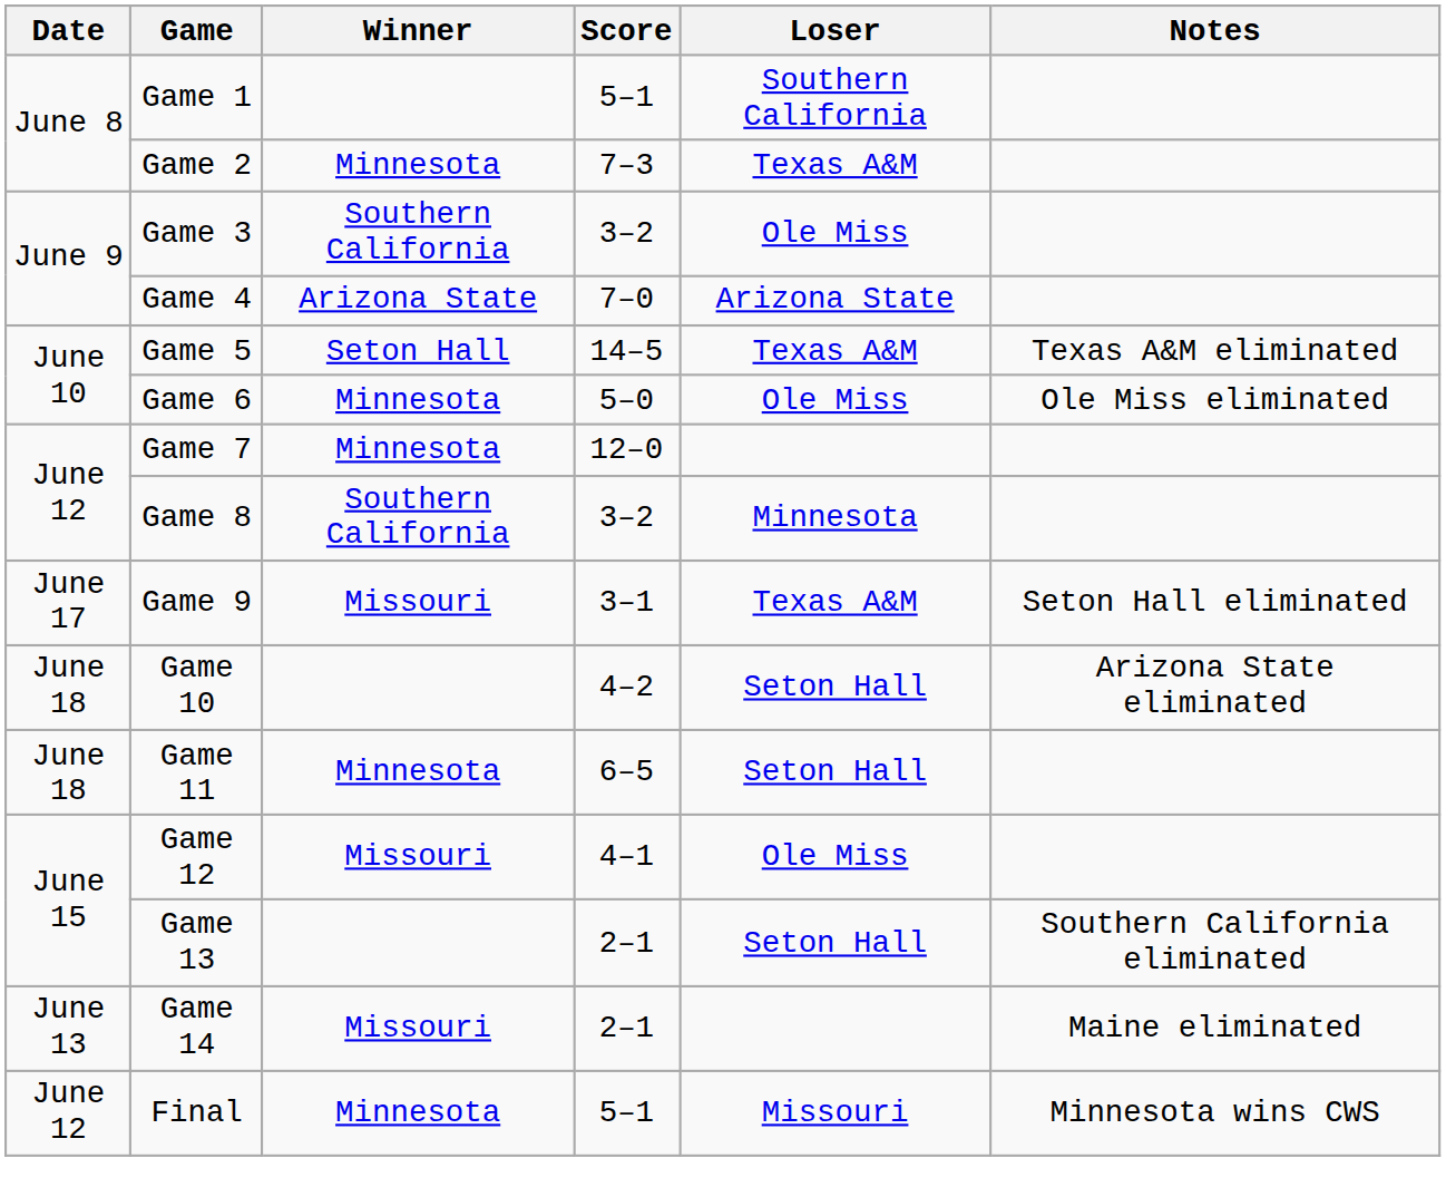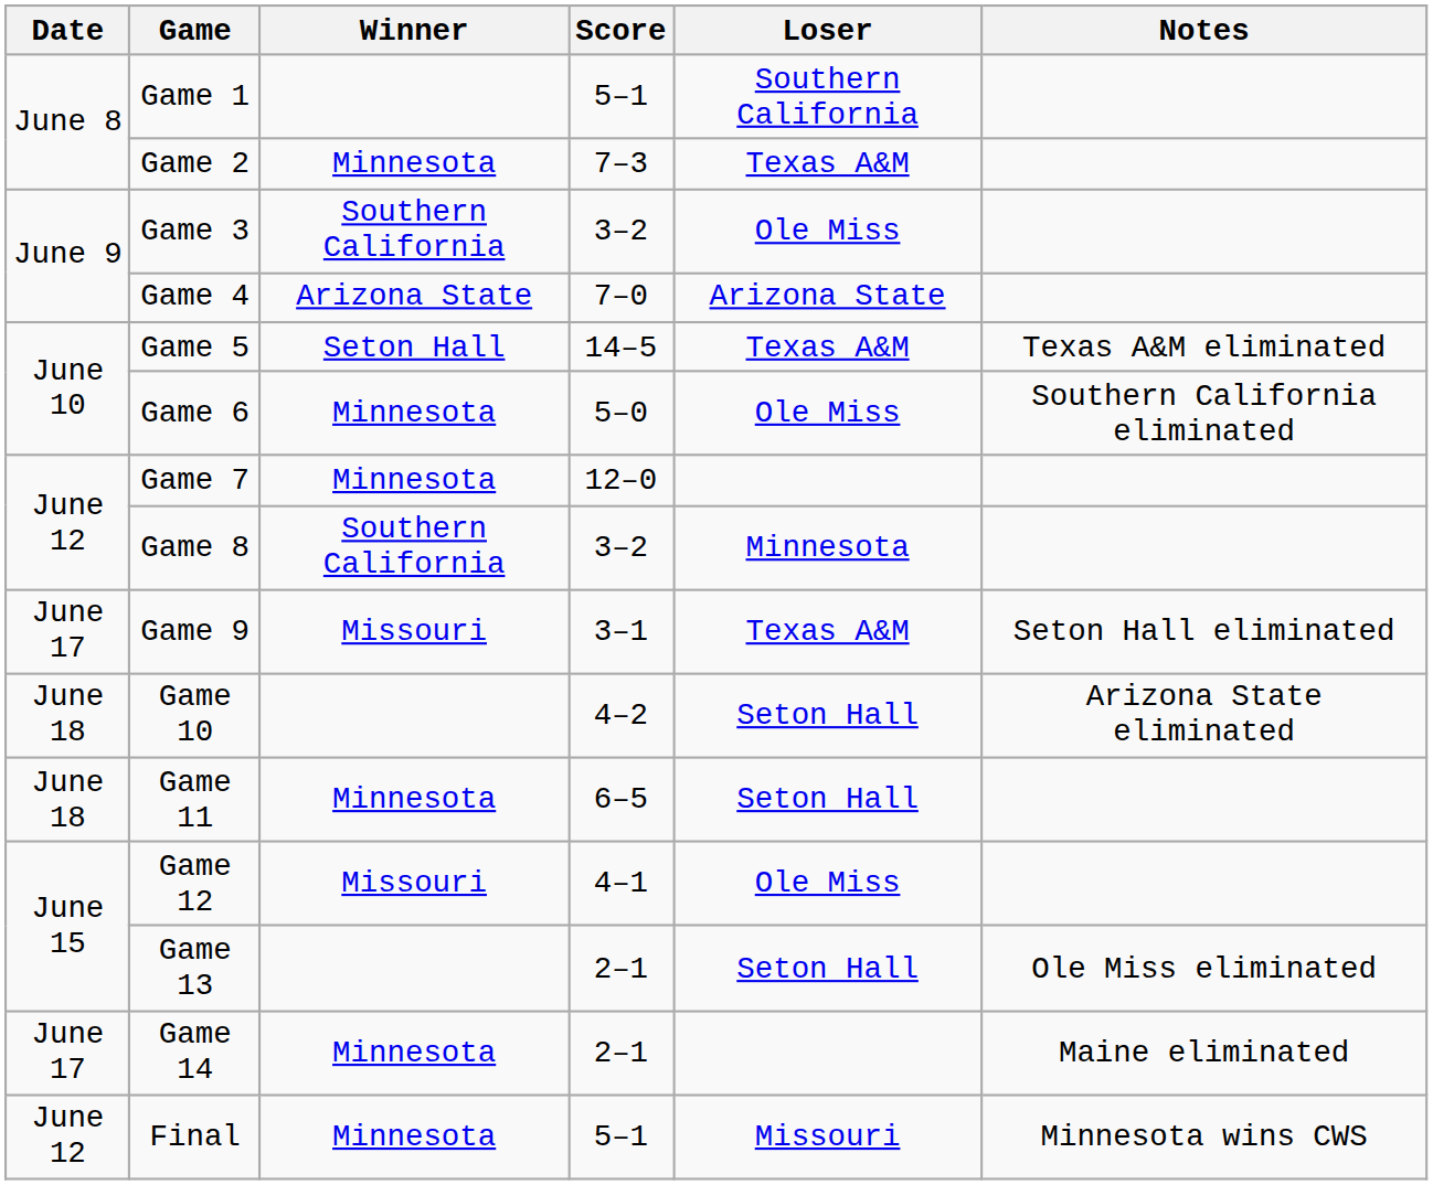Game 6 | Notes: Ole Miss eliminated -> Southern California eliminated
Game 13 | Notes: Southern California eliminated -> Ole Miss eliminated
Game 14 | Date: June 13 -> June 17
Game 14 | Winner: Missouri -> Minnesota
